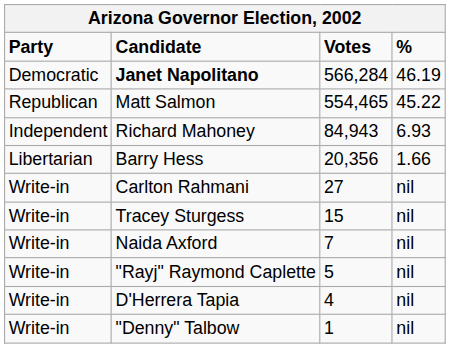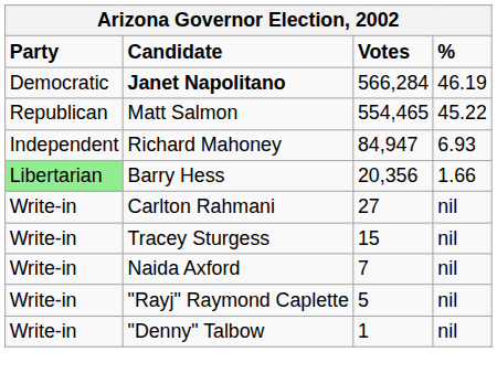Richard Mahoney | Votes: 84,943 -> 84,947
Barry Hess | Party: no background -> lightgreen background
- row: Write-in | D'Herrera Tapia | 4 | nil
